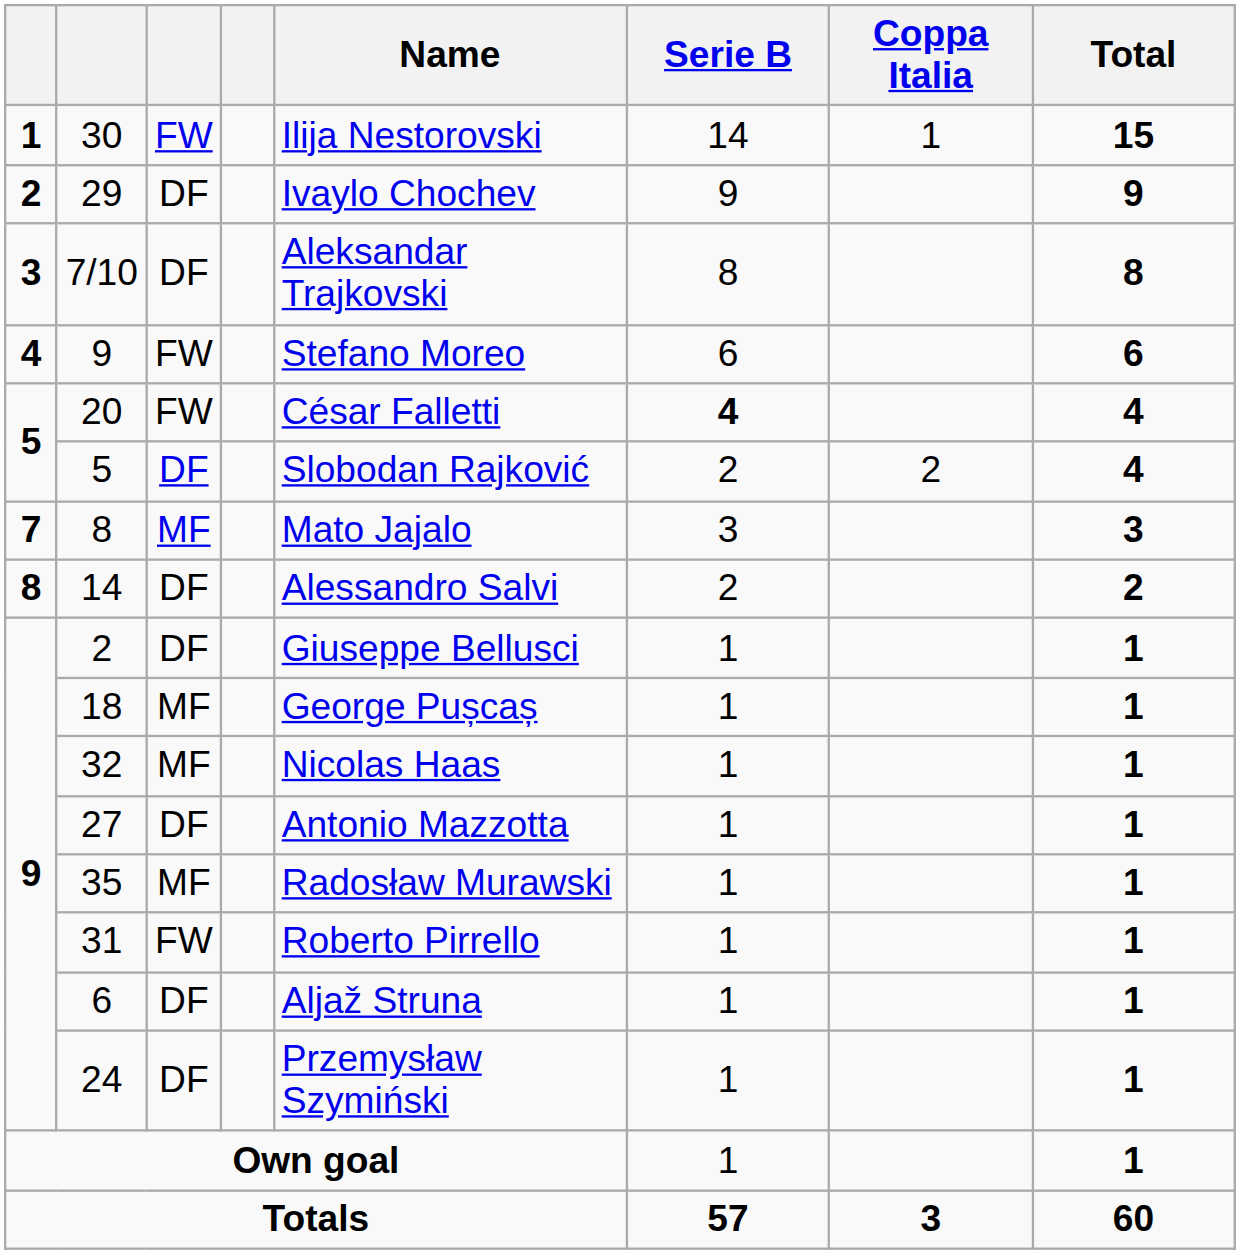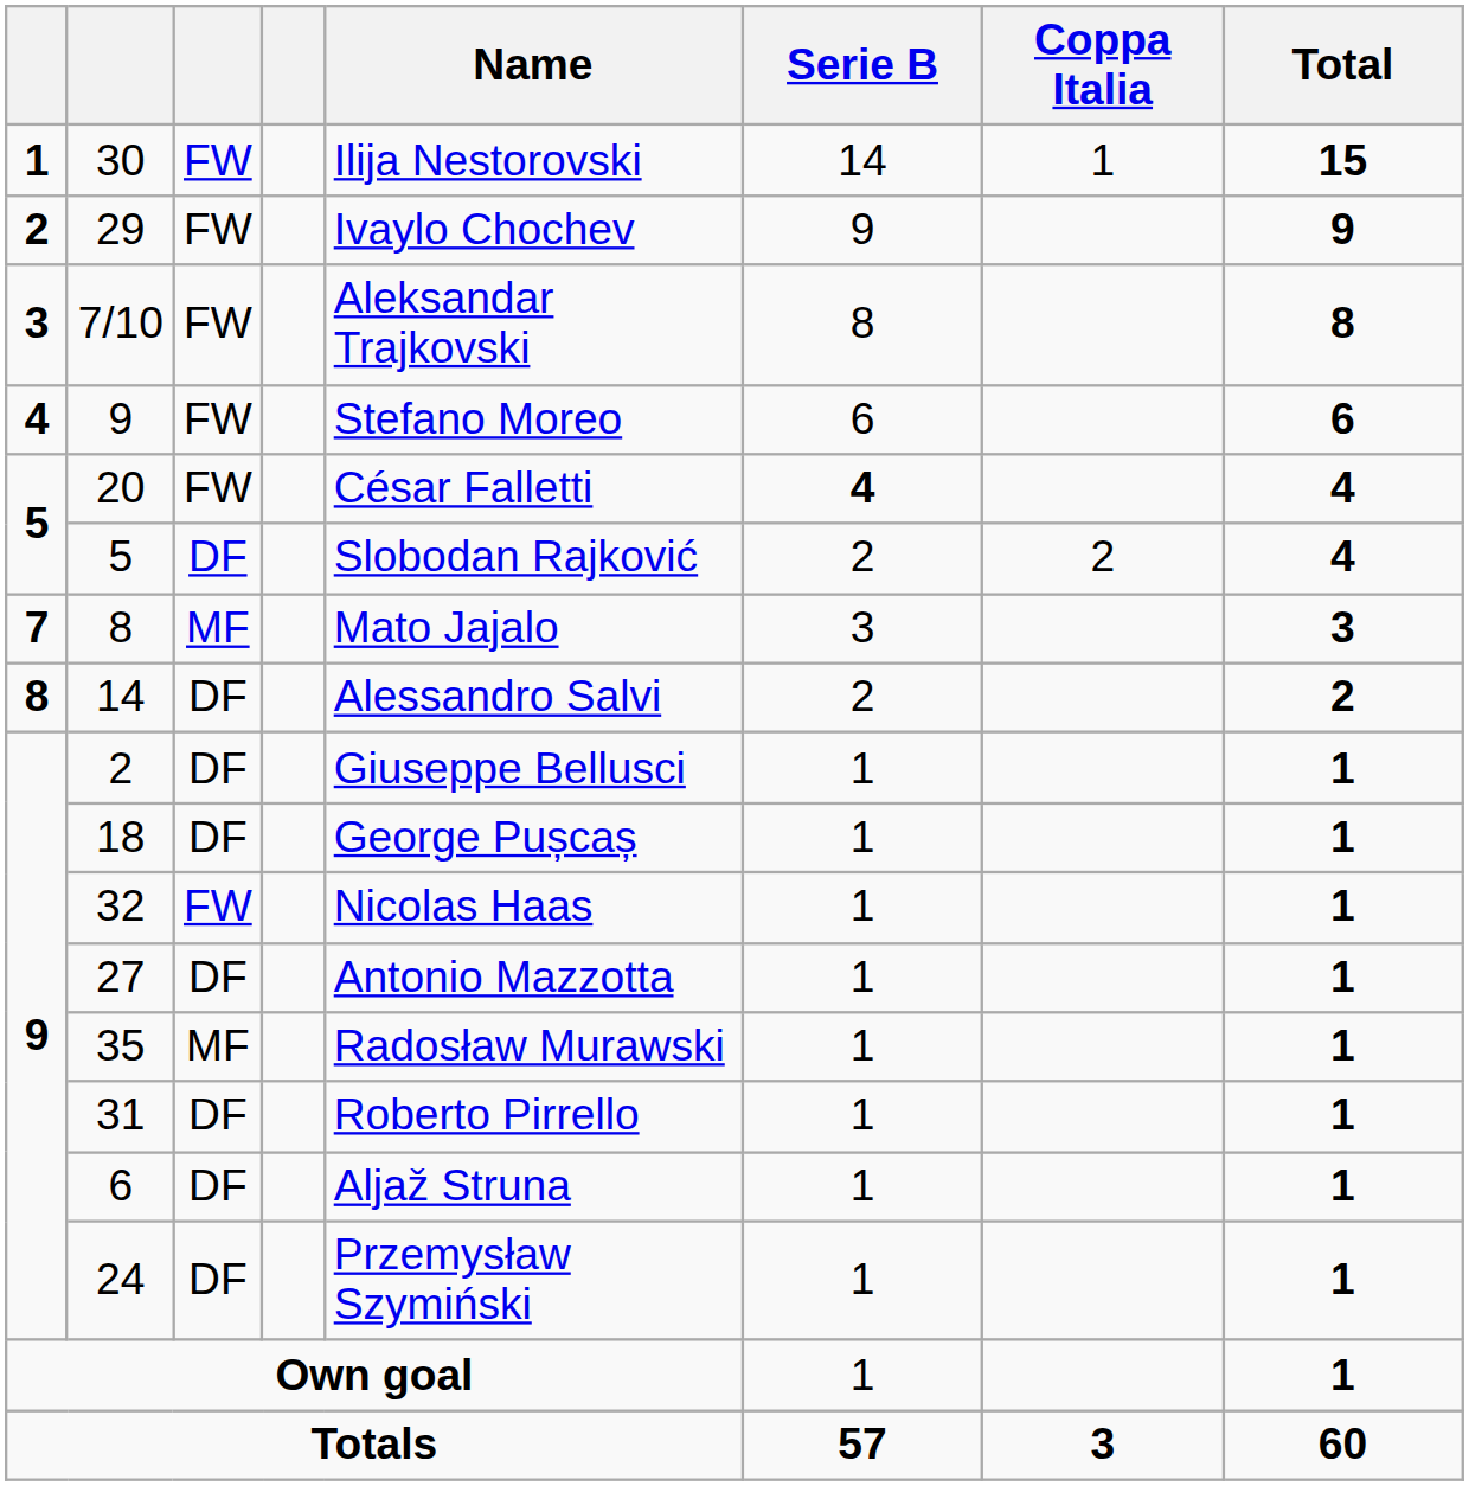29 | column 3: DF -> FW
7/10 | column 3: DF -> FW
18 | column 3: MF -> DF
32 | column 3: MF -> FW
31 | column 3: FW -> DF
